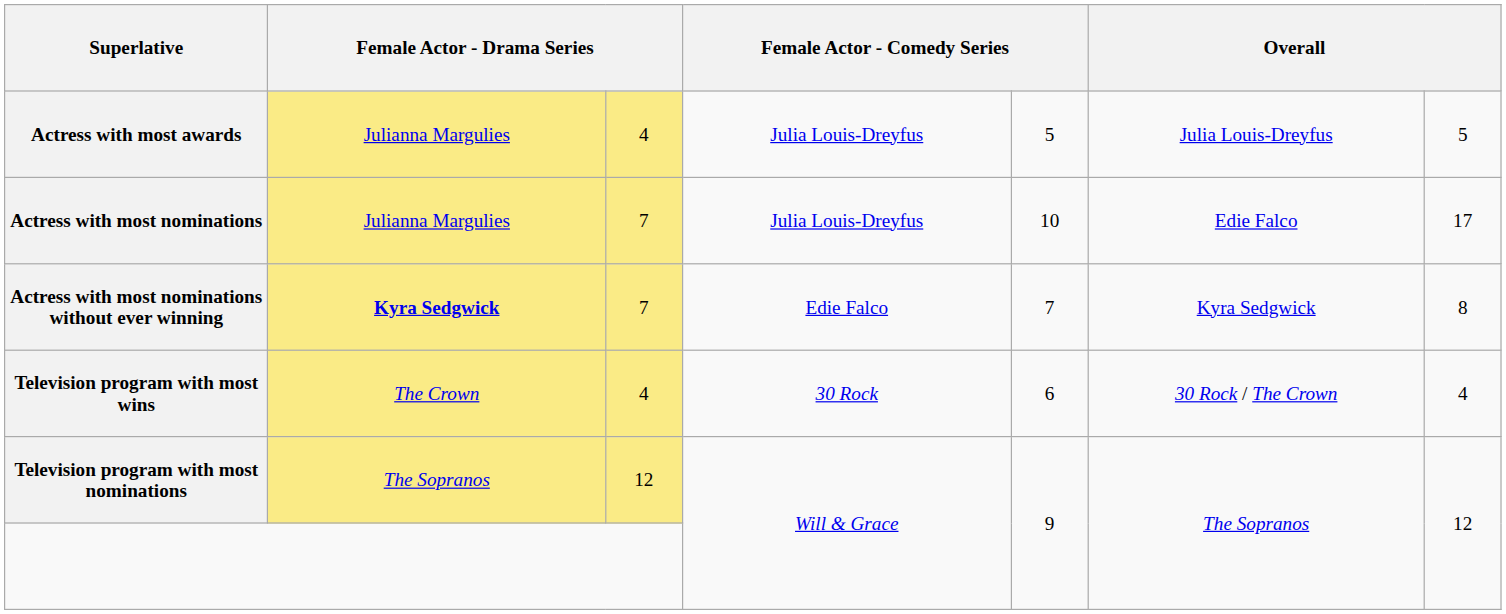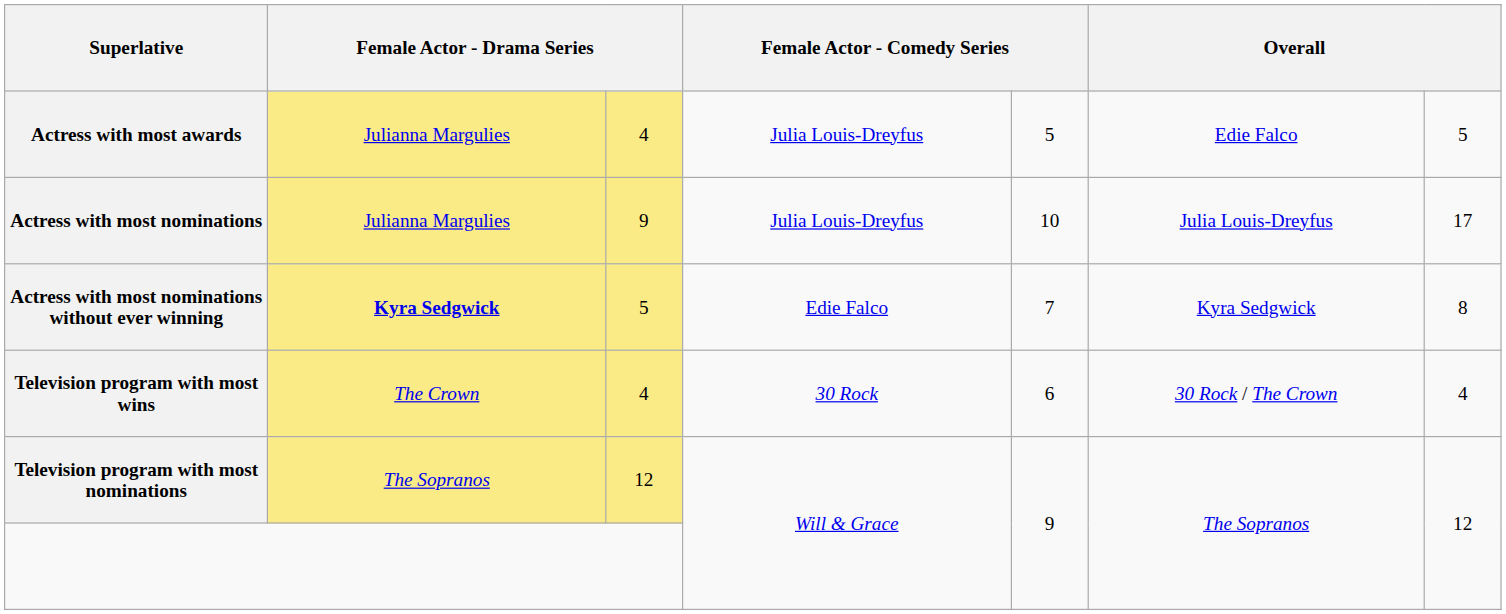Actress with most awards | column 6: Julia Louis-Dreyfus -> Edie Falco
Actress with most nominations | column 3: 7 -> 9
Actress with most nominations | column 6: Edie Falco -> Julia Louis-Dreyfus
Actress with most nominations without ever winning | column 3: 7 -> 5
